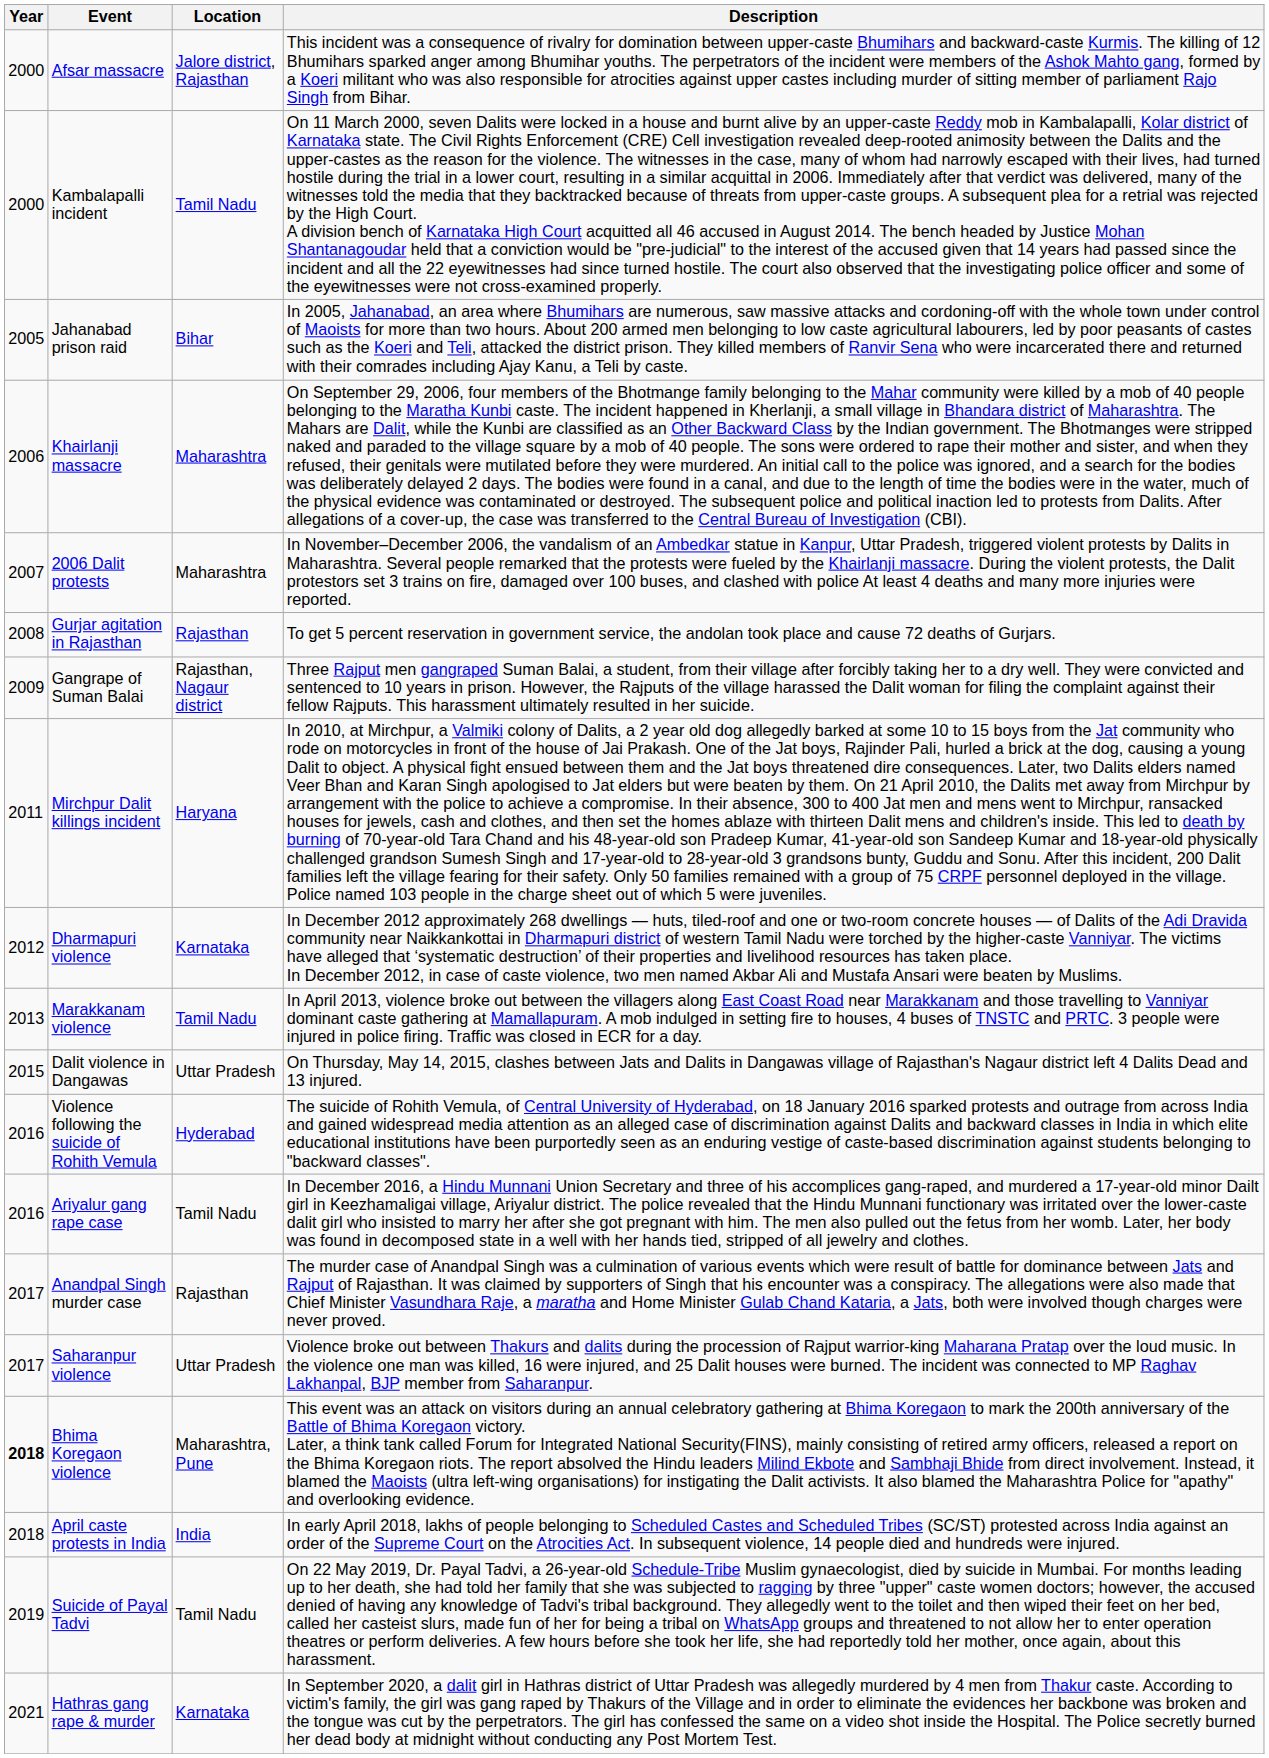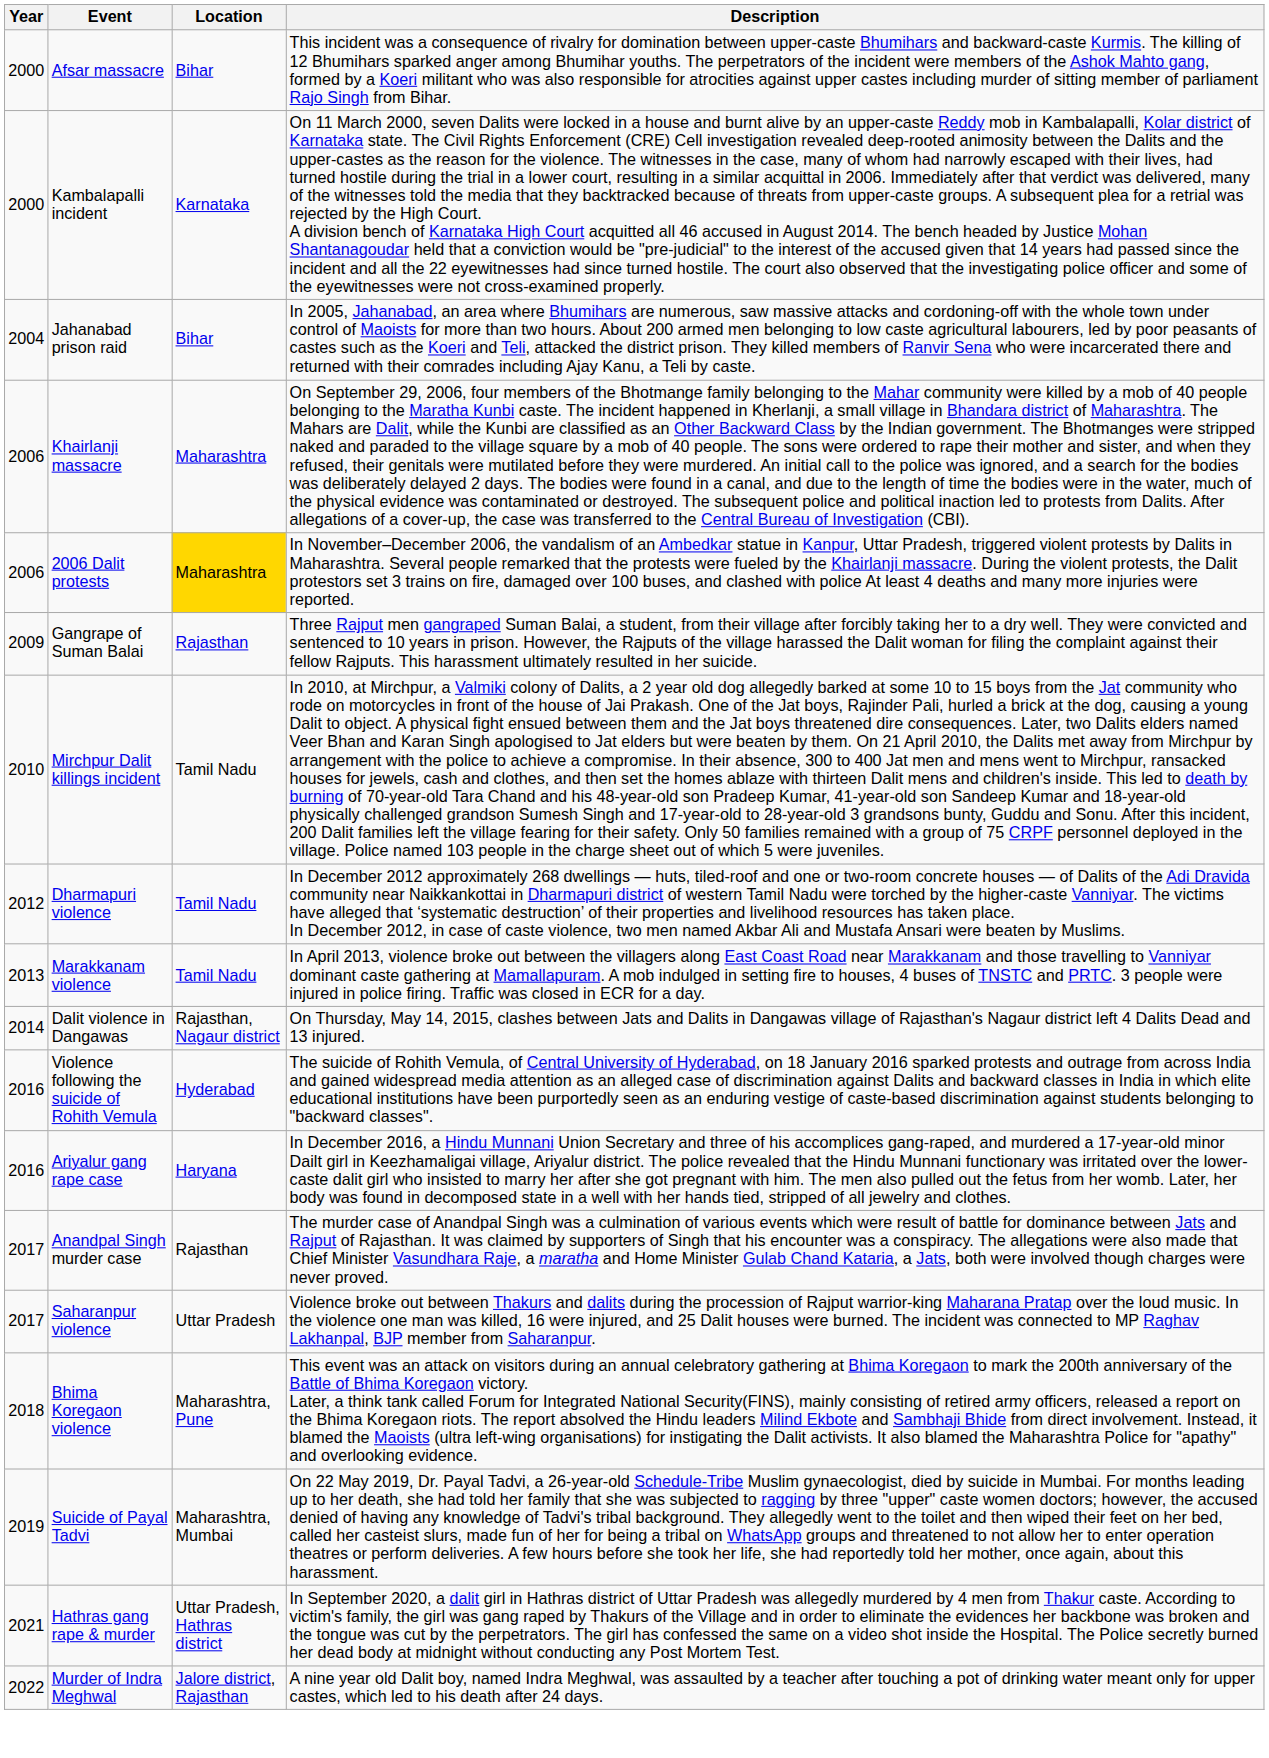Afsar massacre | Location: Jalore district, Rajasthan -> Bihar
Kambalapalli incident | Location: Tamil Nadu -> Karnataka
Jahanabad prison raid | Year: 2005 -> 2004
2006 Dalit protests | Year: 2007 -> 2006
2006 Dalit protests | Location: no background -> gold background
- row: 2008 | Gurjar agitation in Rajasthan | Rajasthan | To get 5 percent reservation in government service, the andolan took place and cause 72 deaths of Gurjars.
Gangrape of Suman Balai | Location: Rajasthan, Nagaur district -> Rajasthan
Mirchpur Dalit killings incident | Year: 2011 -> 2010
Mirchpur Dalit killings incident | Location: Haryana -> Tamil Nadu
Dharmapuri violence | Location: Karnataka -> Tamil Nadu
Dalit violence in Dangawas | Year: 2015 -> 2014
Dalit violence in Dangawas | Location: Uttar Pradesh -> Rajasthan, Nagaur district
Ariyalur gang rape case | Location: Tamil Nadu -> Haryana
Bhima Koregaon violence | Year: bold -> normal
- row: 2018 | April caste protests in India | India | In early April 2018, lakhs of people belonging to Scheduled Castes and Scheduled Tribes (SC/ST) protested across India against an order of the Supreme Court on the Atrocities Act. In subsequent violence, 14 people died and hundreds were injured.
Suicide of Payal Tadvi | Location: Tamil Nadu -> Maharashtra, Mumbai
Hathras gang rape & murder | Location: Karnataka -> Uttar Pradesh, Hathras district
+ row: 2022 | Murder of Indra Meghwal | Jalore district, Rajasthan | A nine year old Dalit boy, named Indra Meghwal, was assaulted by a teacher after touching a pot of drinking water meant only for upper castes, which led to his death after 24 days.
